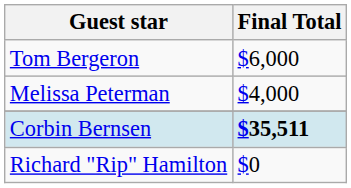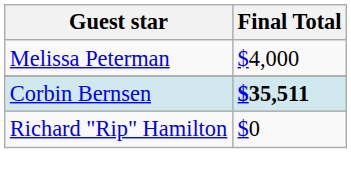- row: Tom Bergeron | $6,000
